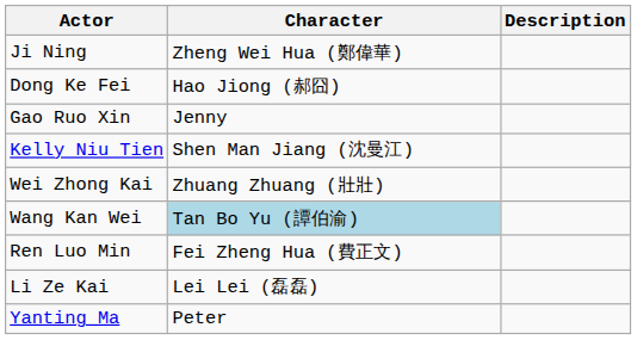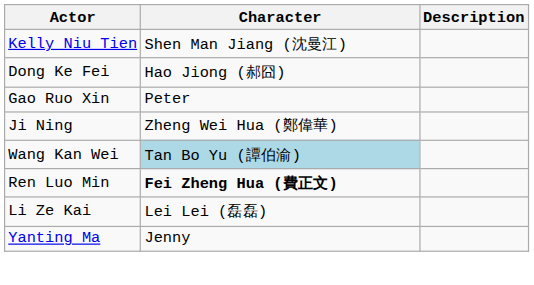rows swapped: Kelly Niu Tien <-> Ji Ning
Gao Ruo Xin | Character: Jenny -> Peter
- row: Wei Zhong Kai | Zhuang Zhuang (壯壯)
Ren Luo Min | Character: normal -> bold
Yanting Ma | Character: Peter -> Jenny
